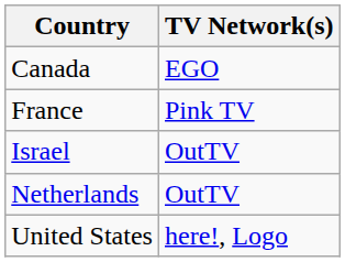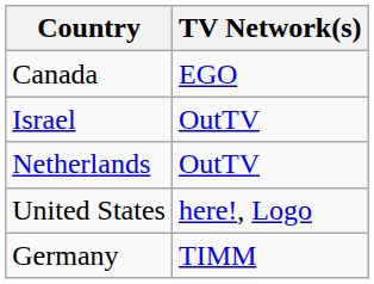- row: France | Pink TV
+ row: Germany | TIMM
